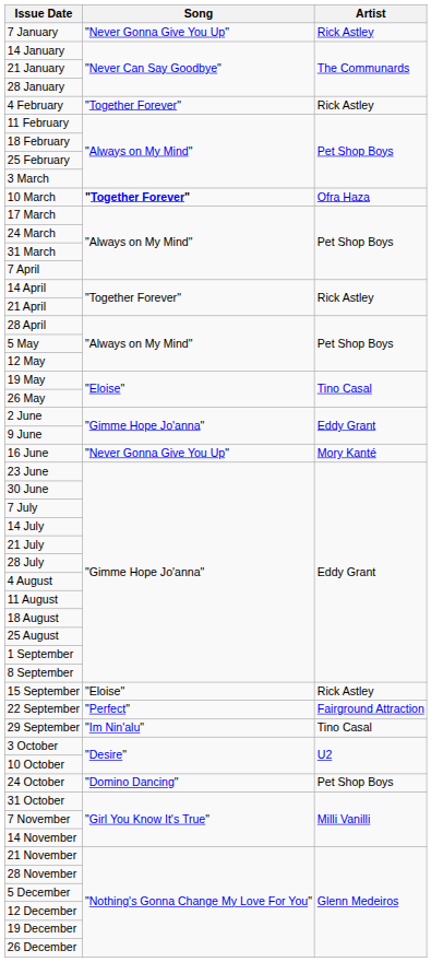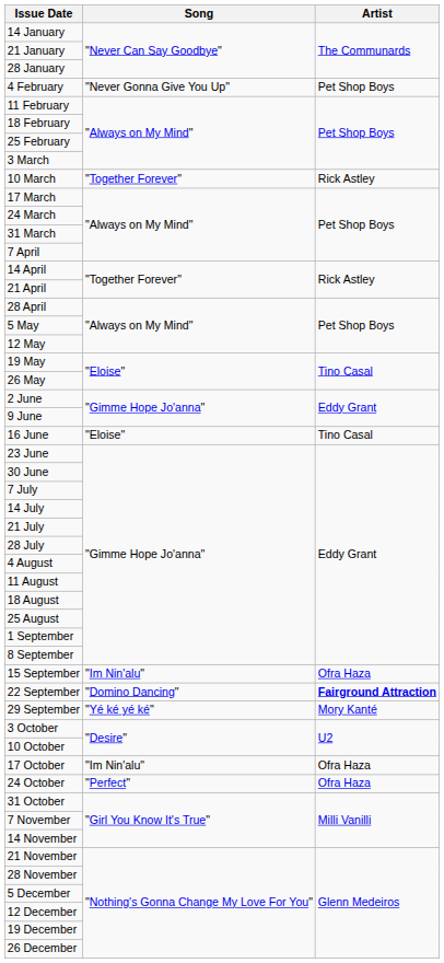- row: 7 January | "Never Gonna Give You Up" | Rick Astley
4 February | Song: "Together Forever" -> "Never Gonna Give You Up"
4 February | Artist: Rick Astley -> Pet Shop Boys
10 March | Song: bold -> normal
10 March | Artist: Ofra Haza -> Rick Astley
16 June | Song: "Never Gonna Give You Up" -> "Eloise"
16 June | Artist: Mory Kanté -> Tino Casal
15 September | Song: "Eloise" -> "Im Nin'alu"
15 September | Artist: Rick Astley -> Ofra Haza
22 September | Song: "Perfect" -> "Domino Dancing"
22 September | Artist: normal -> bold
29 September | Song: "Im Nin'alu" -> "Yé ké yé ké"
29 September | Artist: Tino Casal -> Mory Kanté
+ row: 17 October | "Im Nin'alu" | Ofra Haza
24 October | Song: "Domino Dancing" -> "Perfect"
24 October | Artist: Pet Shop Boys -> Ofra Haza
